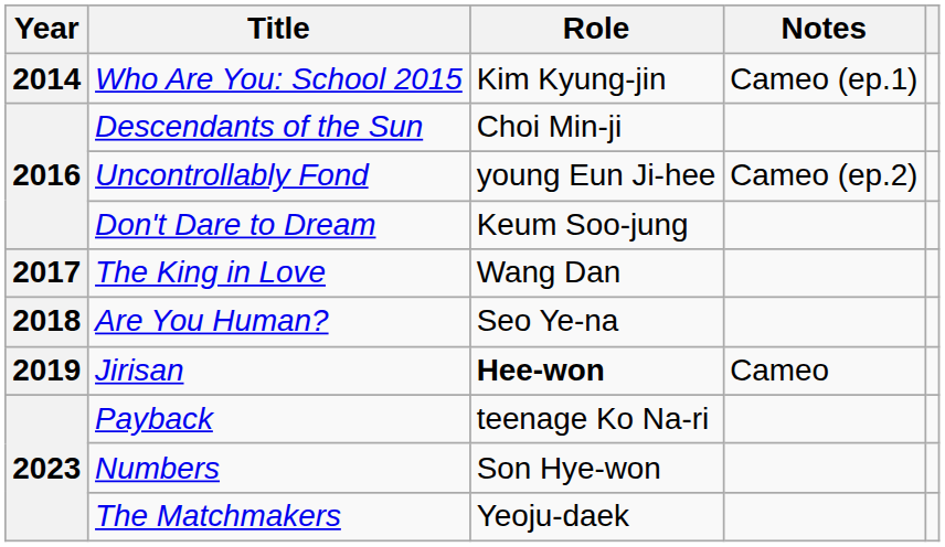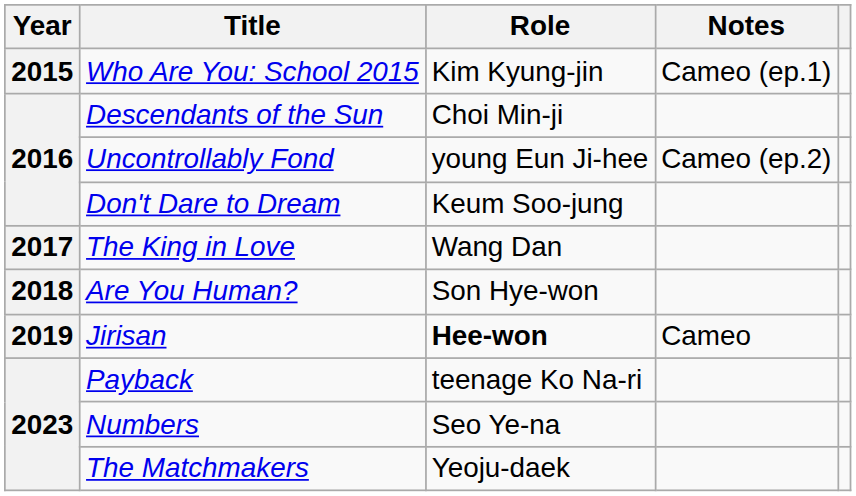Who Are You: School 2015 | Year: 2014 -> 2015
Are You Human? | Role: Seo Ye-na -> Son Hye-won
Numbers | Role: Son Hye-won -> Seo Ye-na
